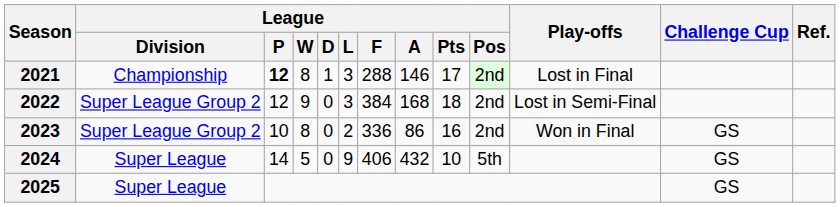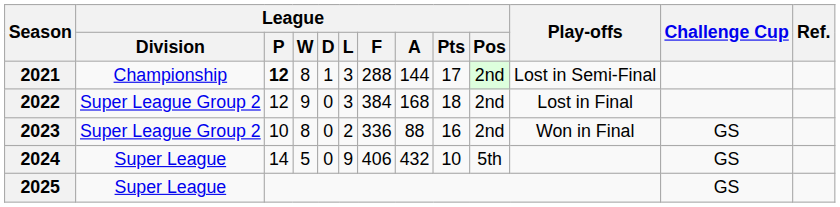2021 | League / A: 146 -> 144
2021 | Play-offs: Lost in Final -> Lost in Semi-Final
2022 | Play-offs: Lost in Semi-Final -> Lost in Final
2023 | League / A: 86 -> 88
